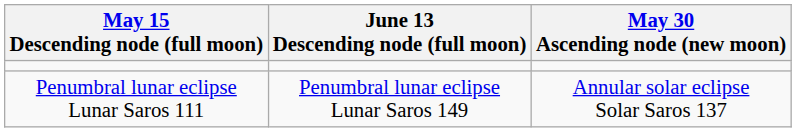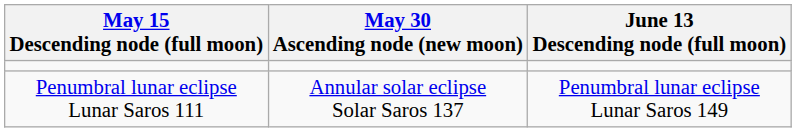columns swapped: May 30 Ascending node (new moon) <-> June 13 Descending node (full moon)
